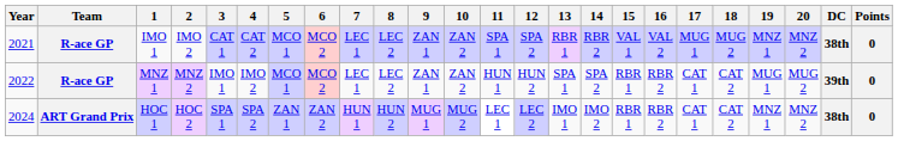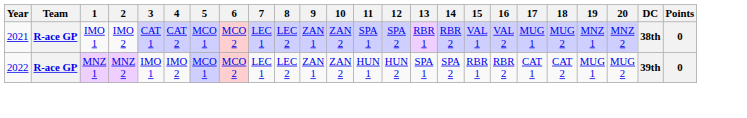- row: 2024 | ART Grand Prix | HOC 1 | HOC 2 | SPA 1 | SPA 2 | ZAN 1 | ZAN 2 | HUN 1 | HUN 2 | MUG 1 | MUG 2 | LEC 1 | LEC 2 | IMO 1 | IMO 2 | RBR 1 | RBR 2 | CAT 1 | CAT 2 | MNZ 1 | MNZ 2 | 38th | 0
